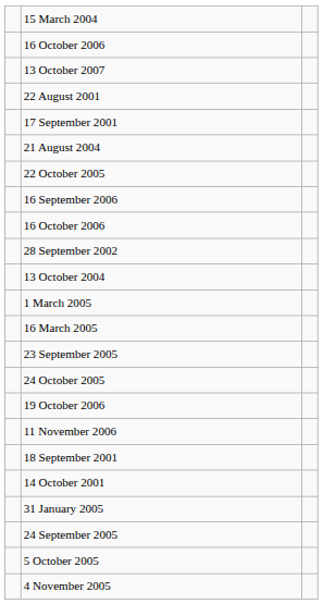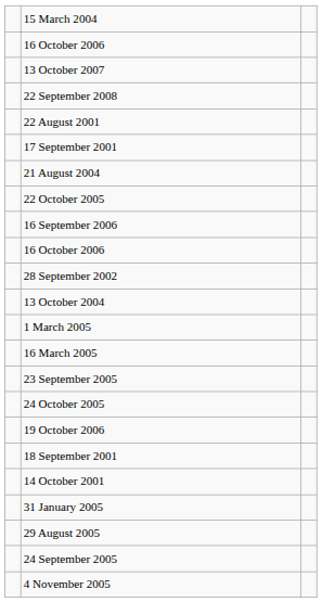+ row: 22 September 2008
- row: 11 November 2006
+ row: 29 August 2005
- row: 5 October 2005
